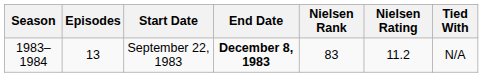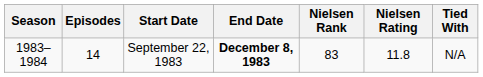September 22, 1983 | Episodes: 13 -> 14
September 22, 1983 | Nielsen Rating: 11.2 -> 11.8
